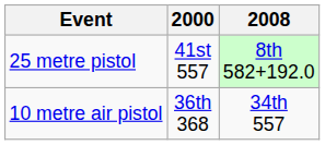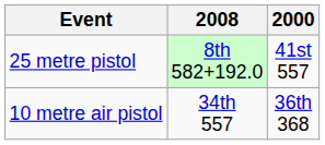columns swapped: 2000 <-> 2008
